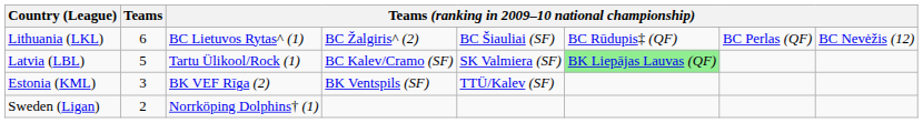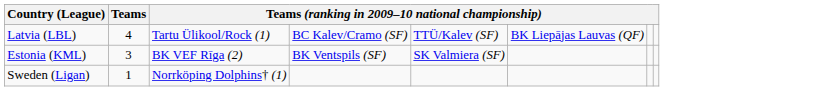- row: Lithuania (LKL) | 6 | BC Lietuvos Rytas^ (1) | BC Žalgiris^ (2) | BC Šiauliai (SF) | BC Rūdupis‡ (QF) | BC Perlas (QF) | BC Nevėžis (12)
Latvia (LBL) | Teams: 5 -> 4
Latvia (LBL) | column 5: SK Valmiera (SF) -> TTÜ/Kalev (SF)
Latvia (LBL) | column 6: lightgreen background -> no background
Estonia (KML) | column 5: TTÜ/Kalev (SF) -> SK Valmiera (SF)
Sweden (Ligan) | Teams: 2 -> 1
